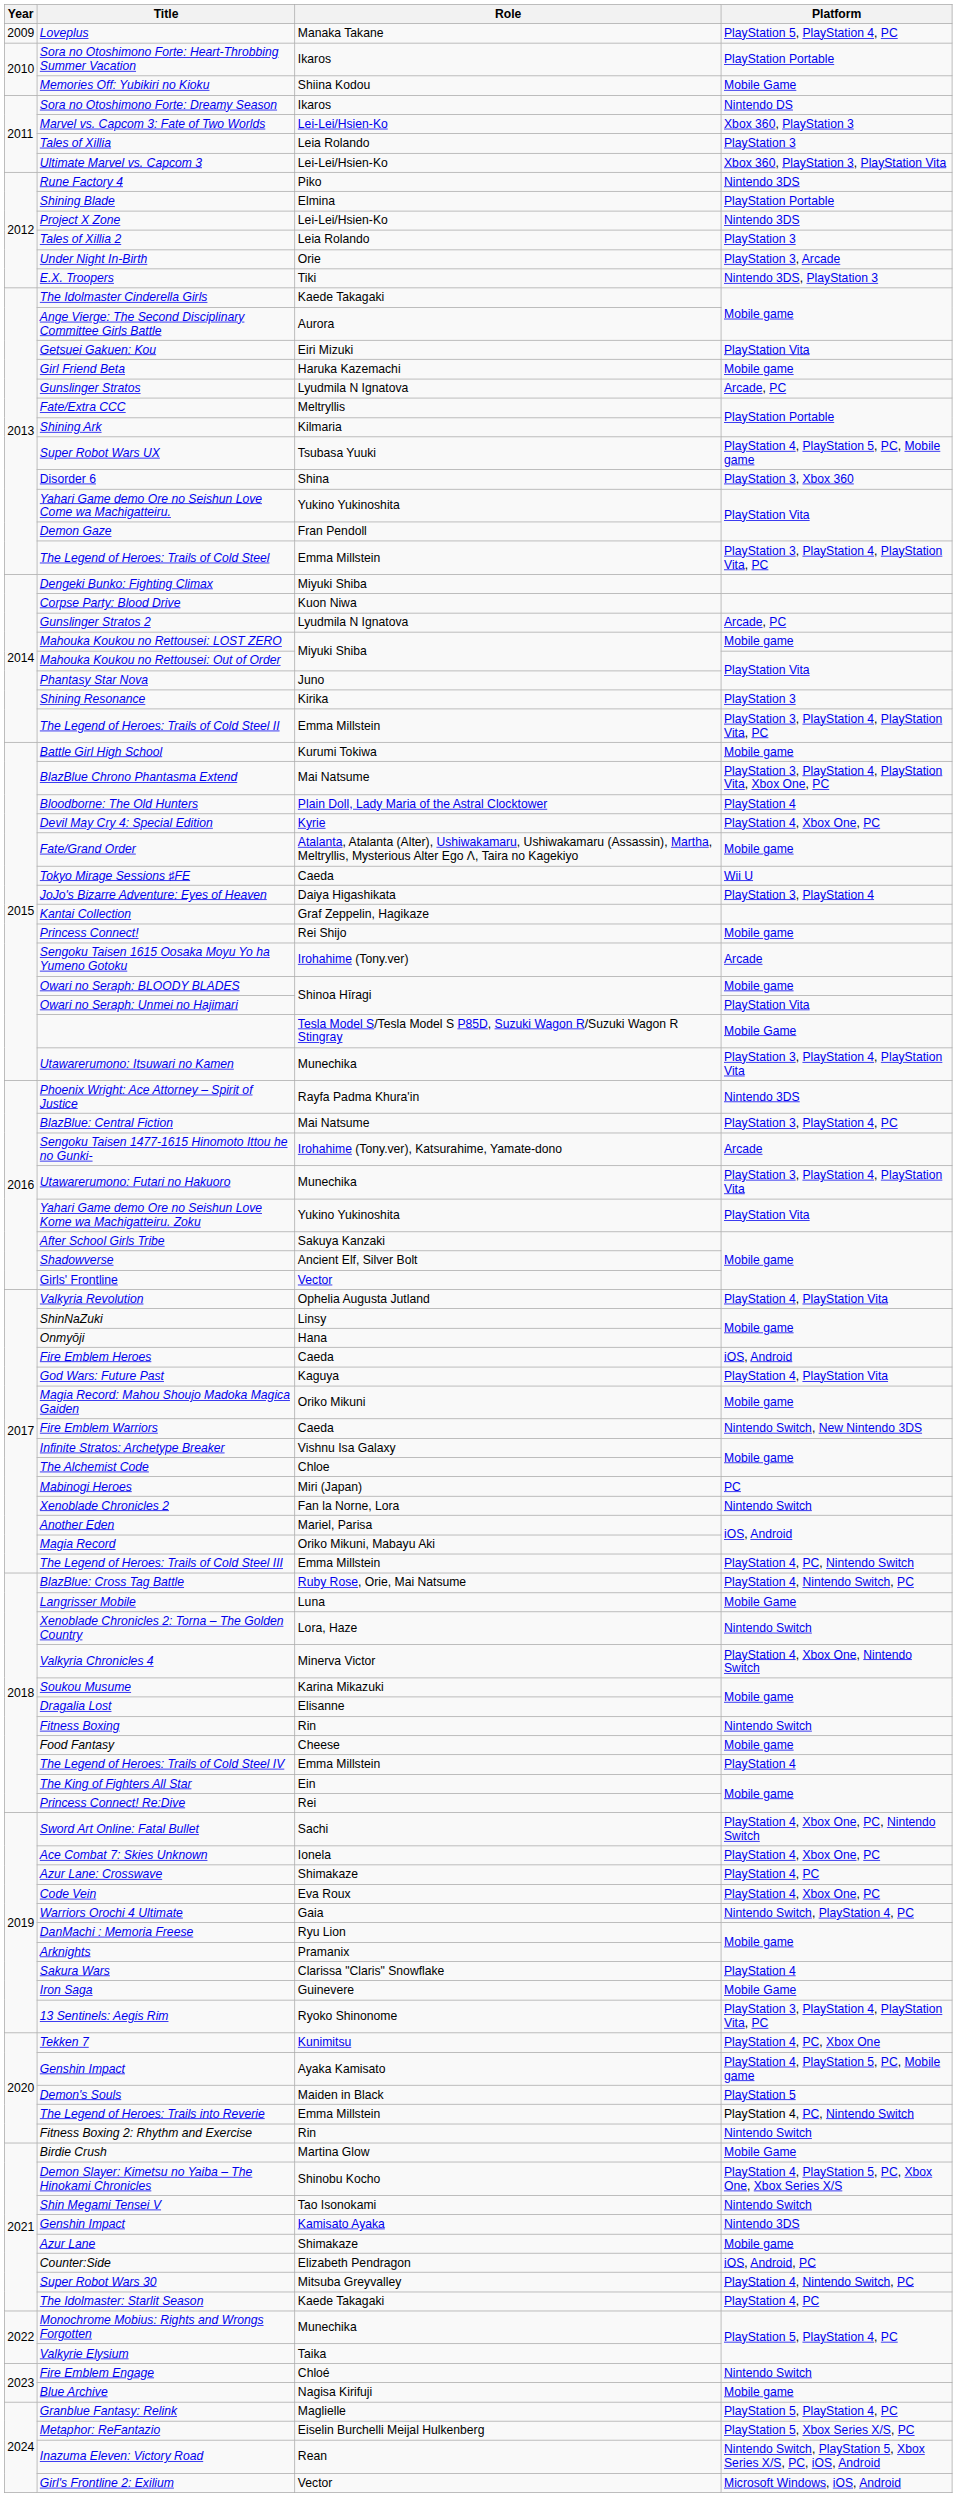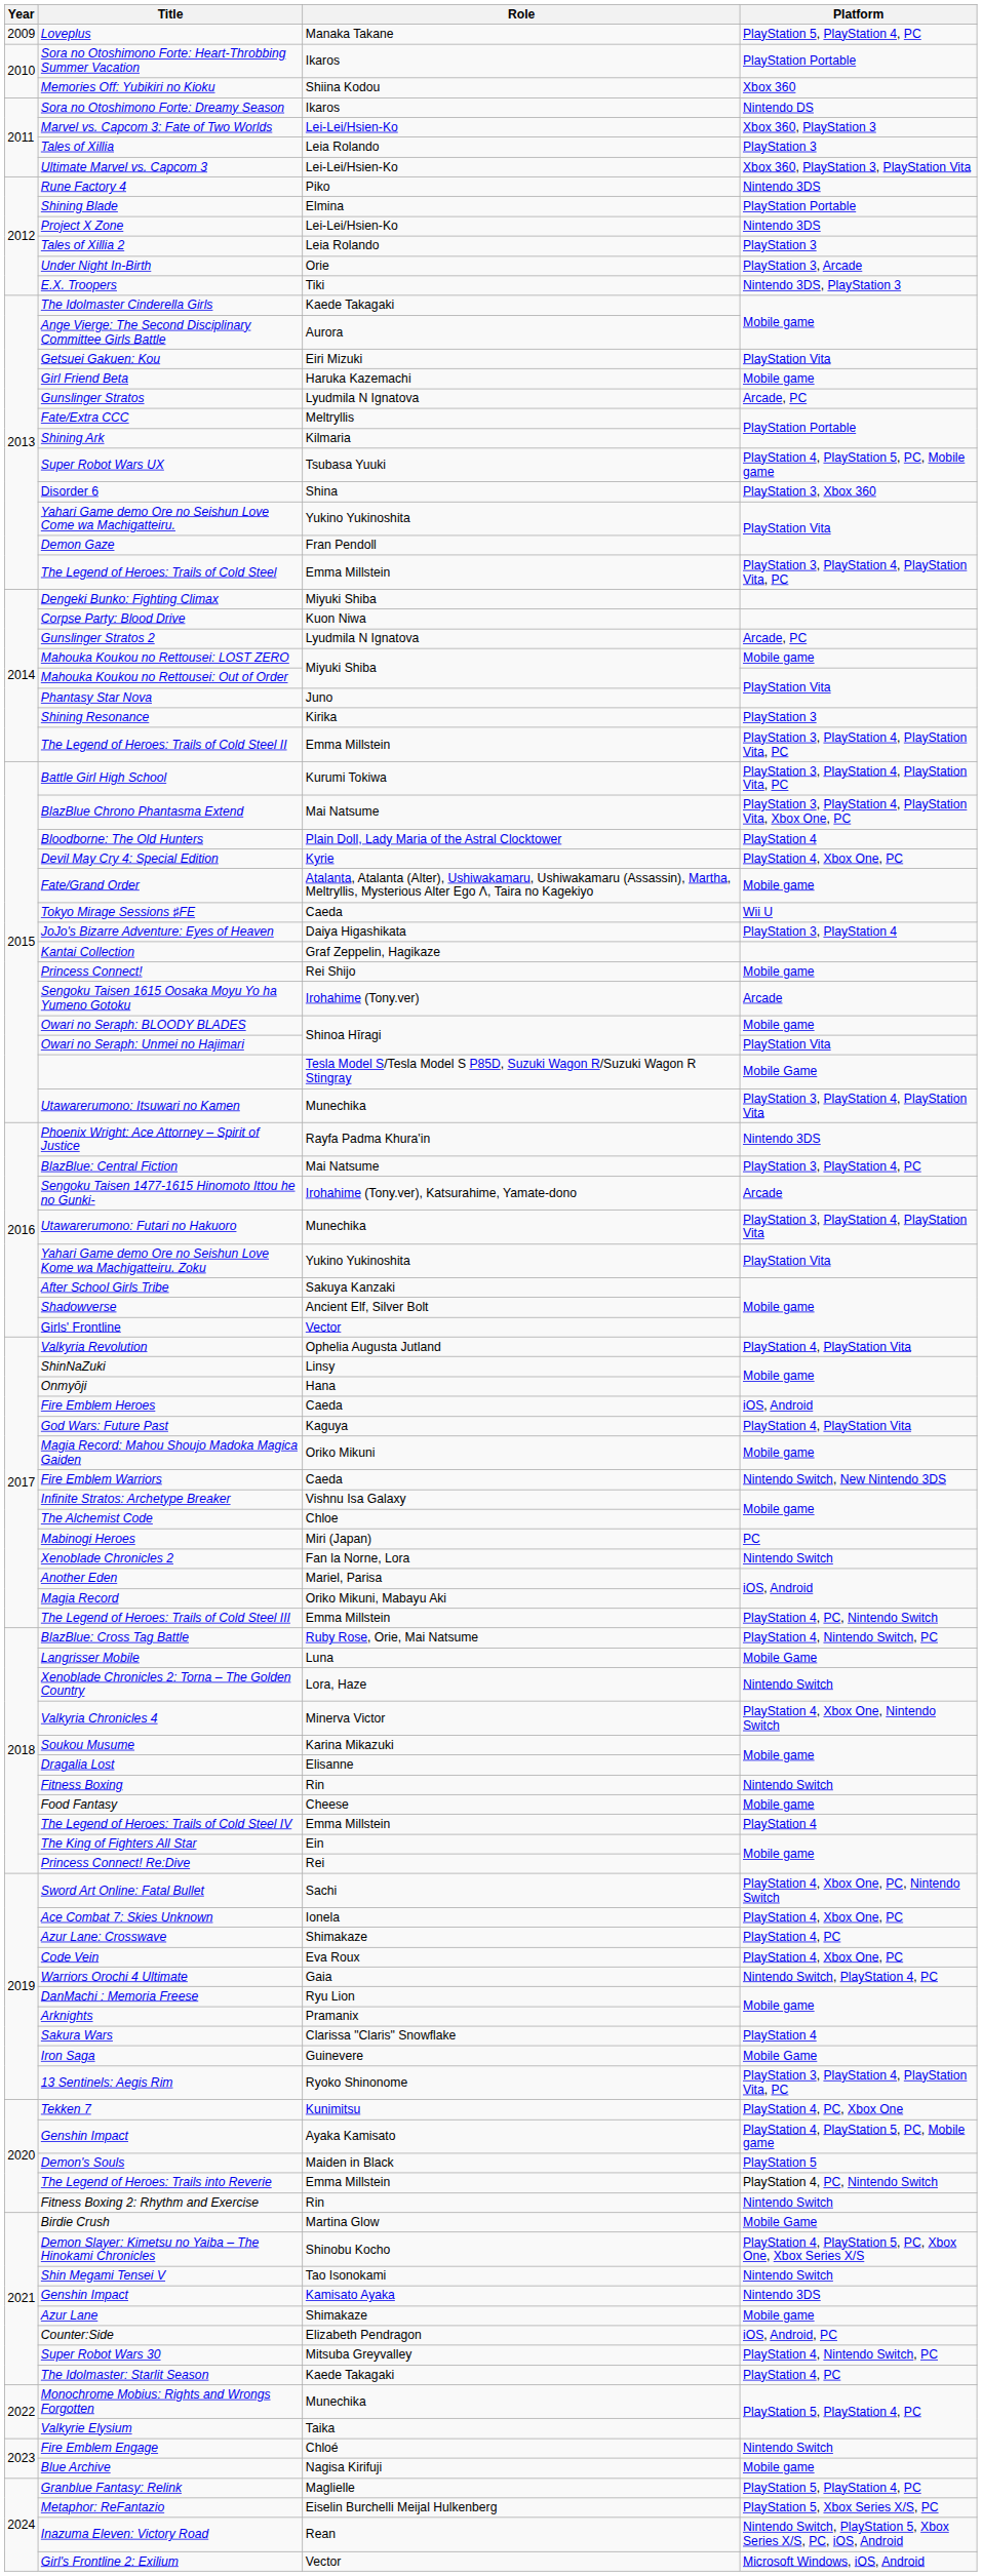Memories Off: Yubikiri no Kioku | Platform: Mobile Game -> Xbox 360
Battle Girl High School | Platform: Mobile game -> PlayStation 3, PlayStation 4, PlayStation Vita, PC
